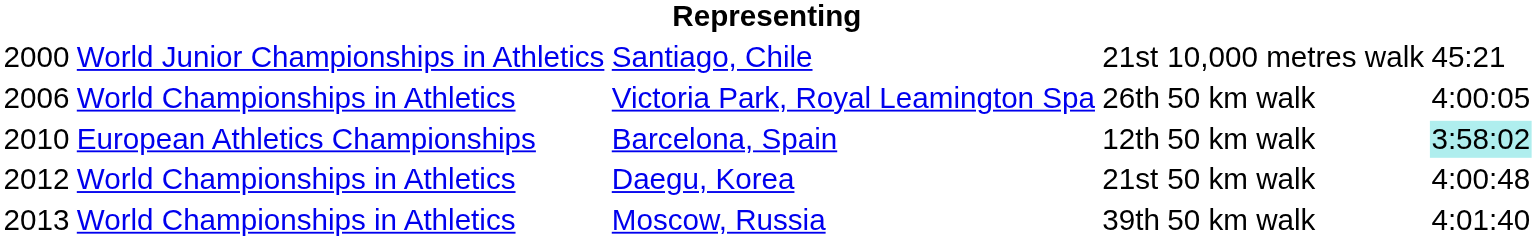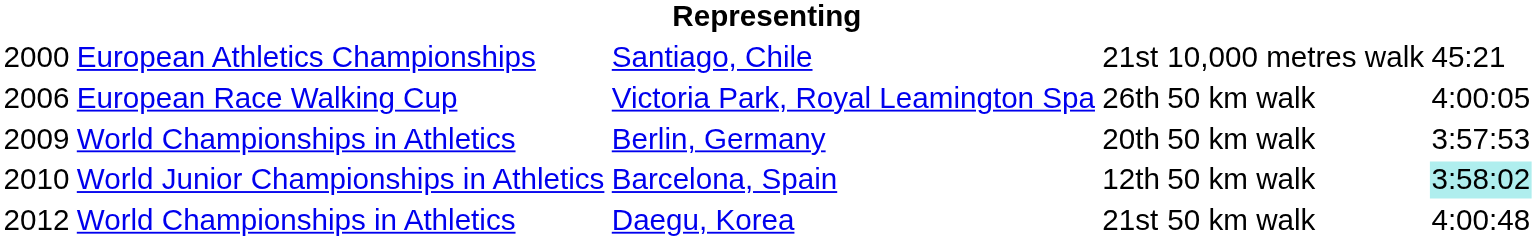Santiago, Chile | column 2: World Junior Championships in Athletics -> European Athletics Championships
Victoria Park, Royal Leamington Spa | column 2: World Championships in Athletics -> European Race Walking Cup
+ row: 2009 | World Championships in Athletics | Berlin, Germany | 20th | 50 km walk | 3:57:53
Barcelona, Spain | column 2: European Athletics Championships -> World Junior Championships in Athletics
- row: 2013 | World Championships in Athletics | Moscow, Russia | 39th | 50 km walk | 4:01:40
